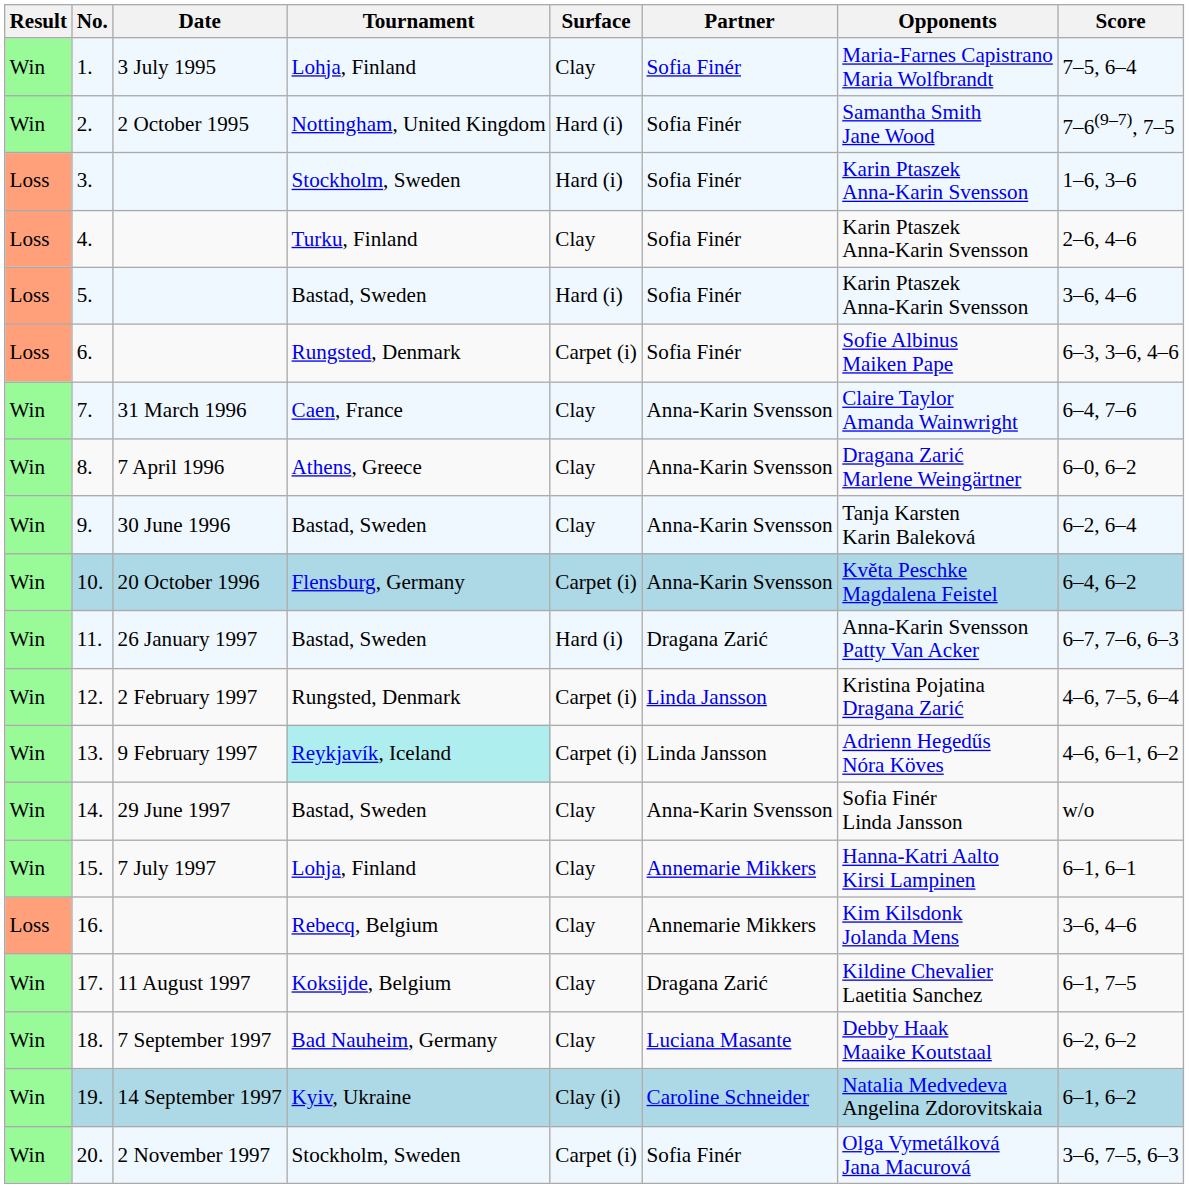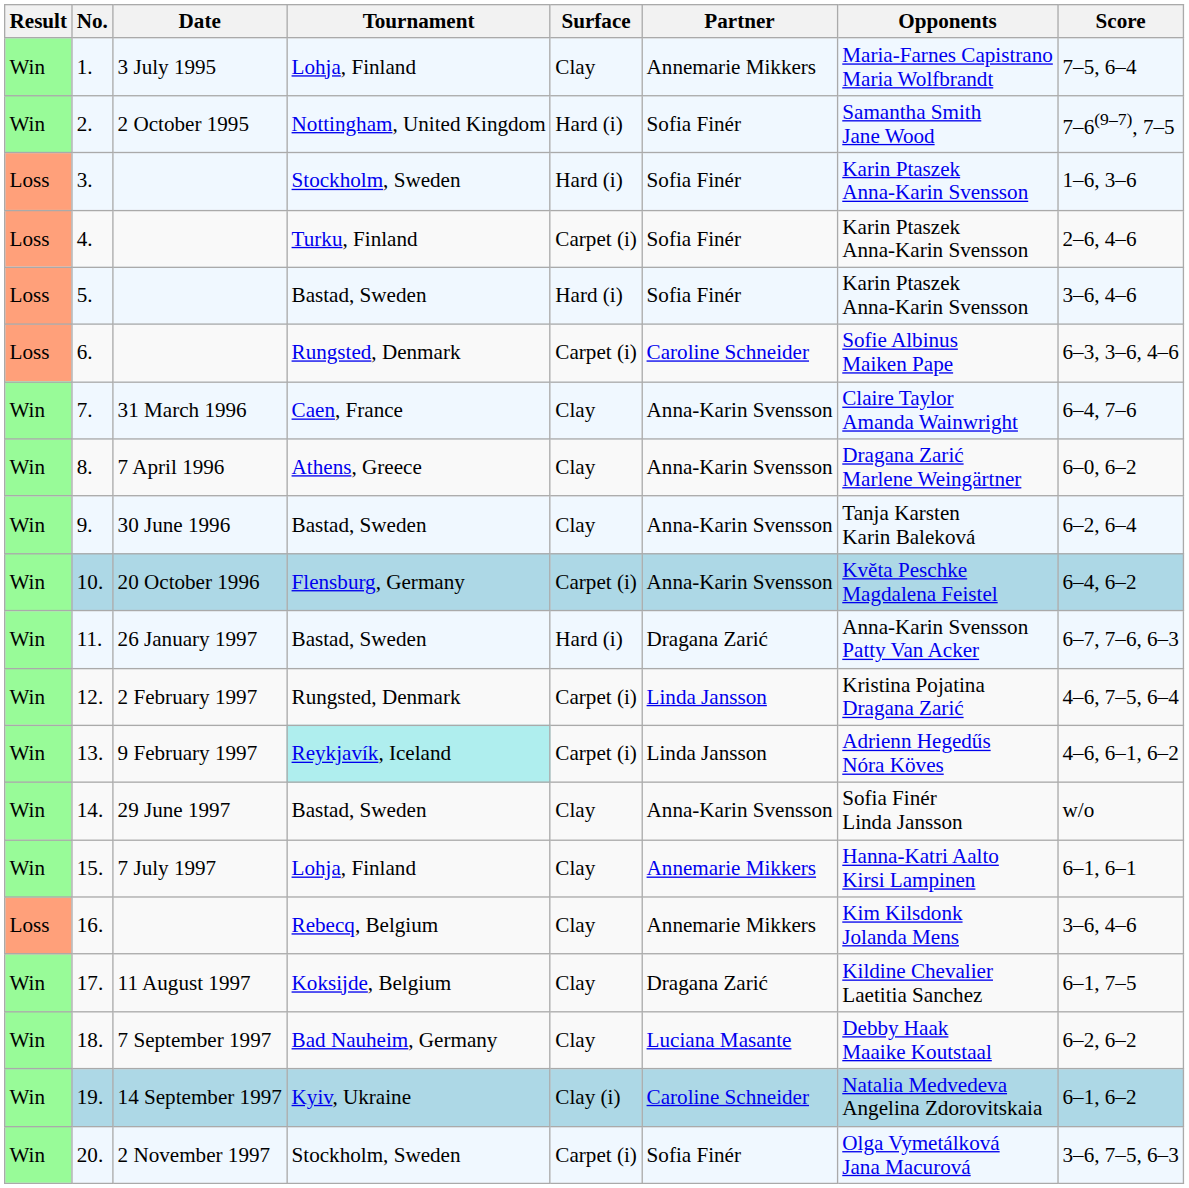1. | Partner: Sofia Finér -> Annemarie Mikkers
4. | Surface: Clay -> Carpet (i)
6. | Partner: Sofia Finér -> Caroline Schneider
